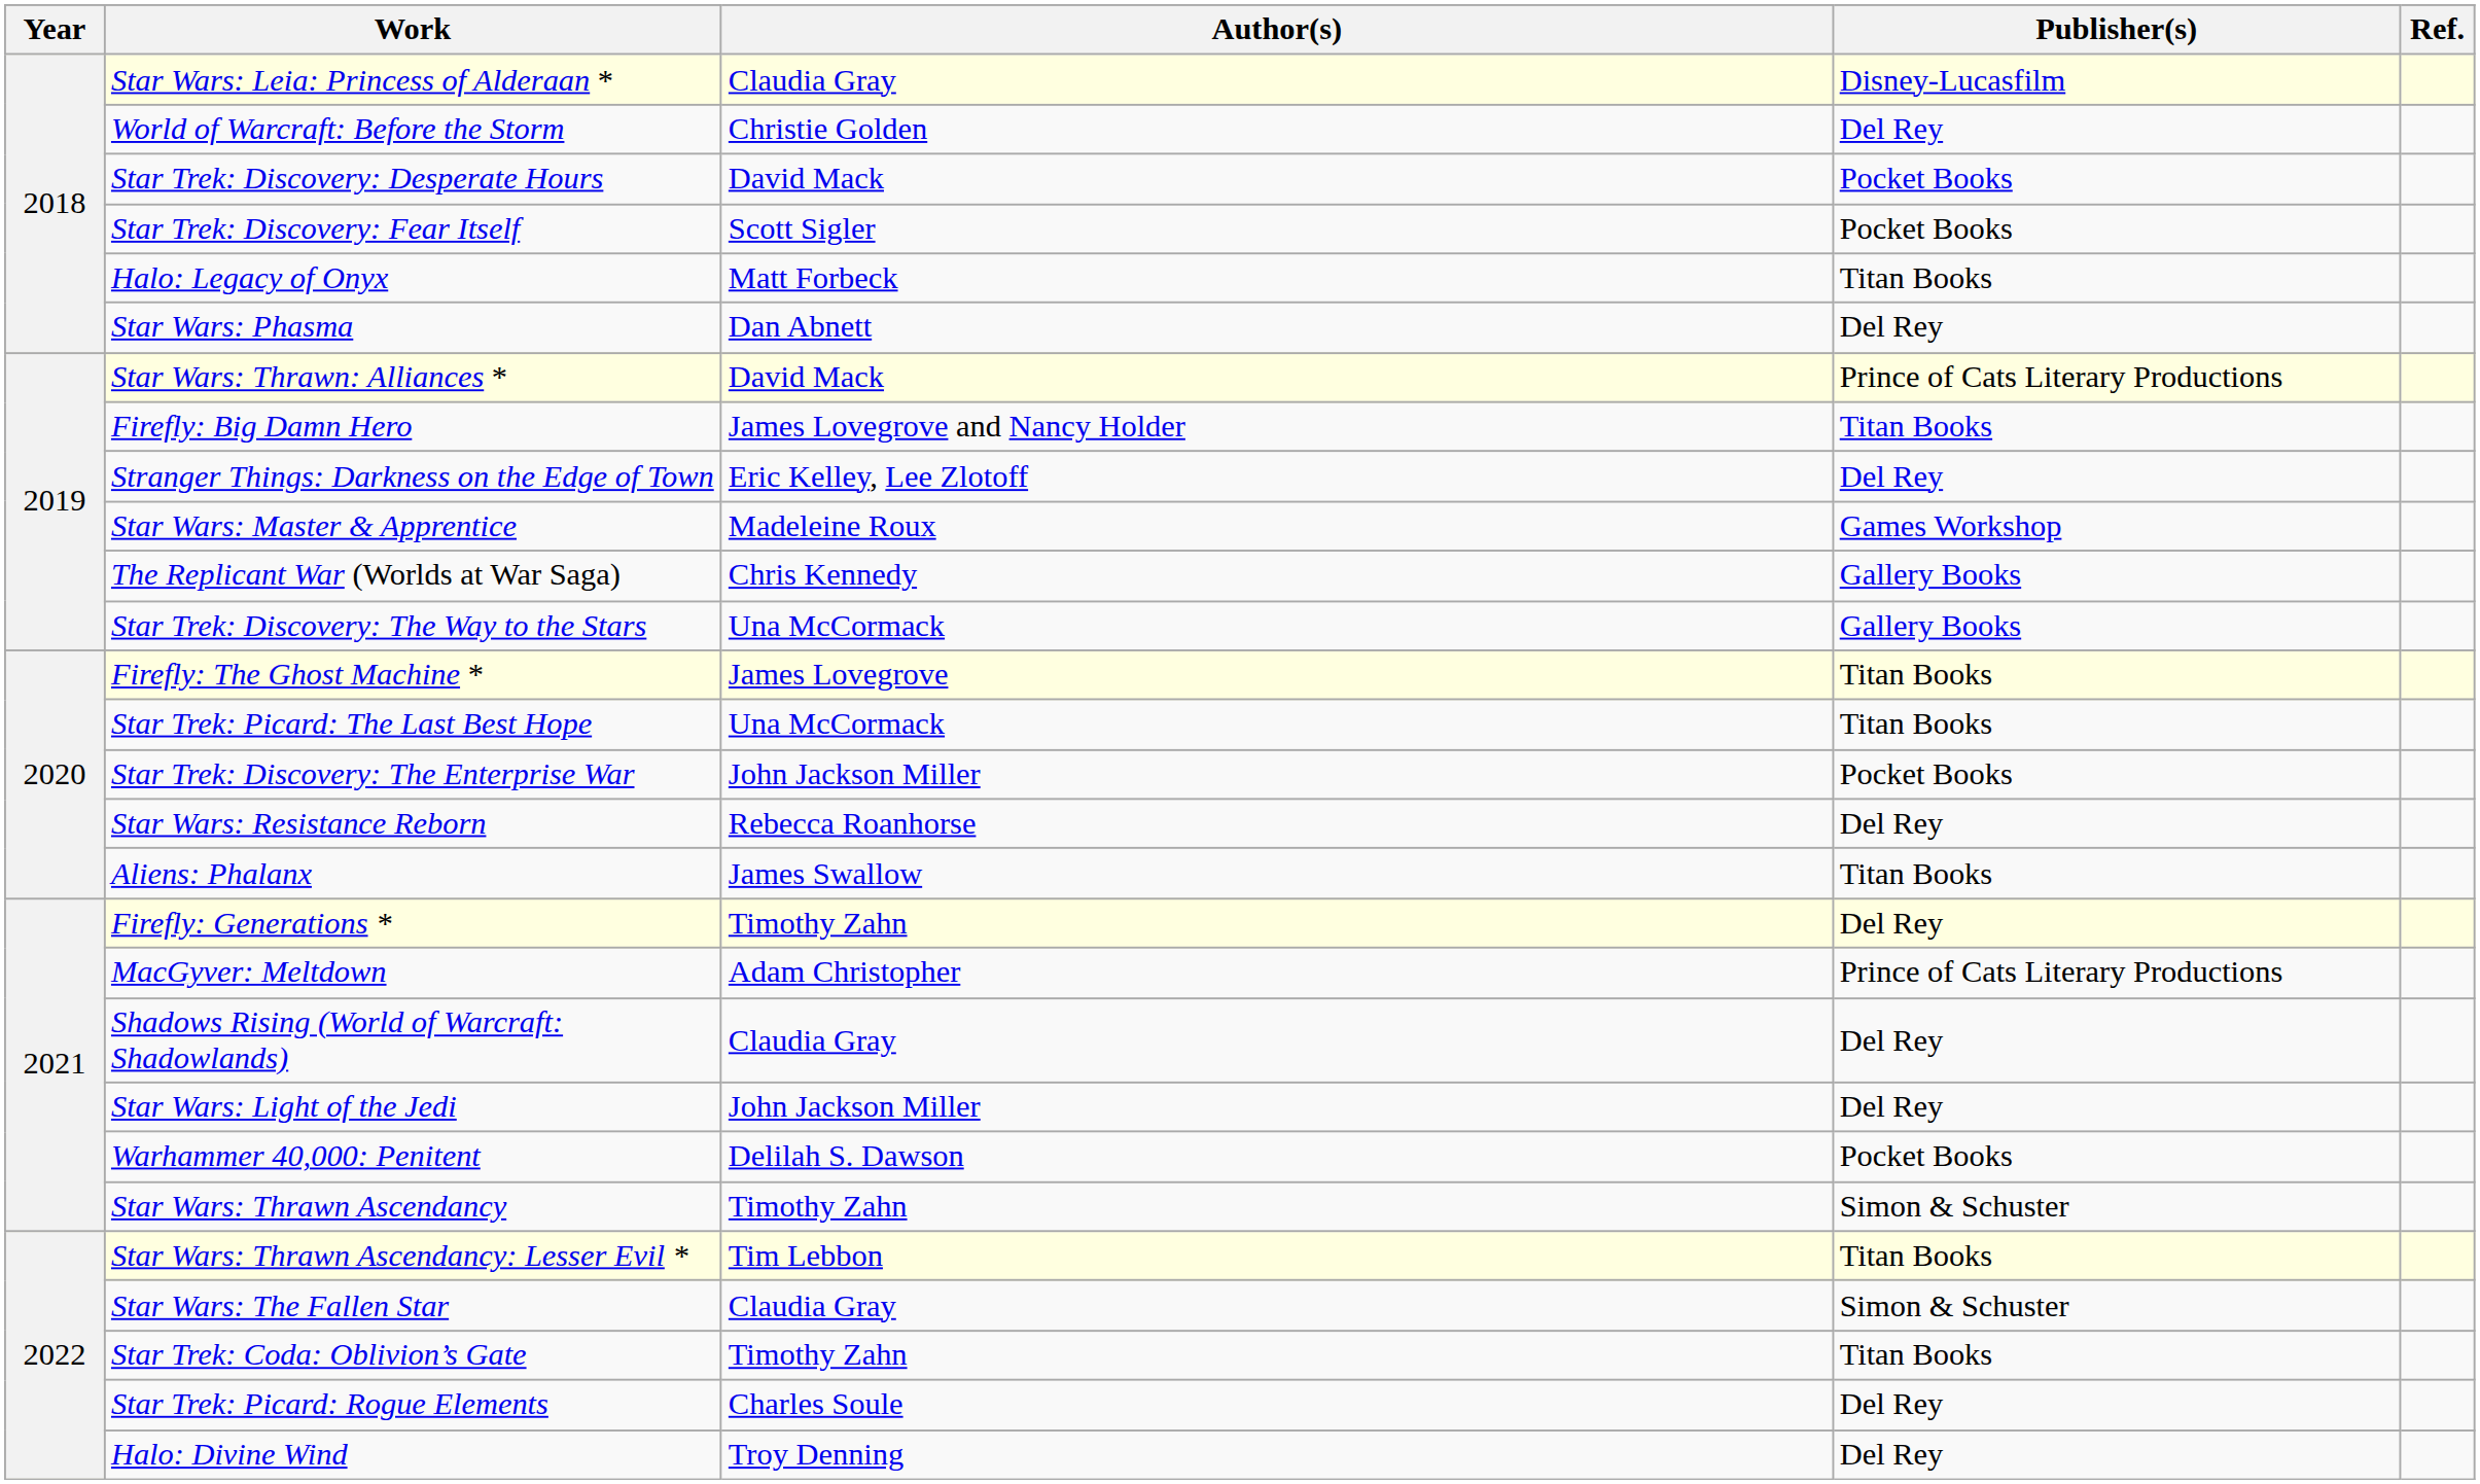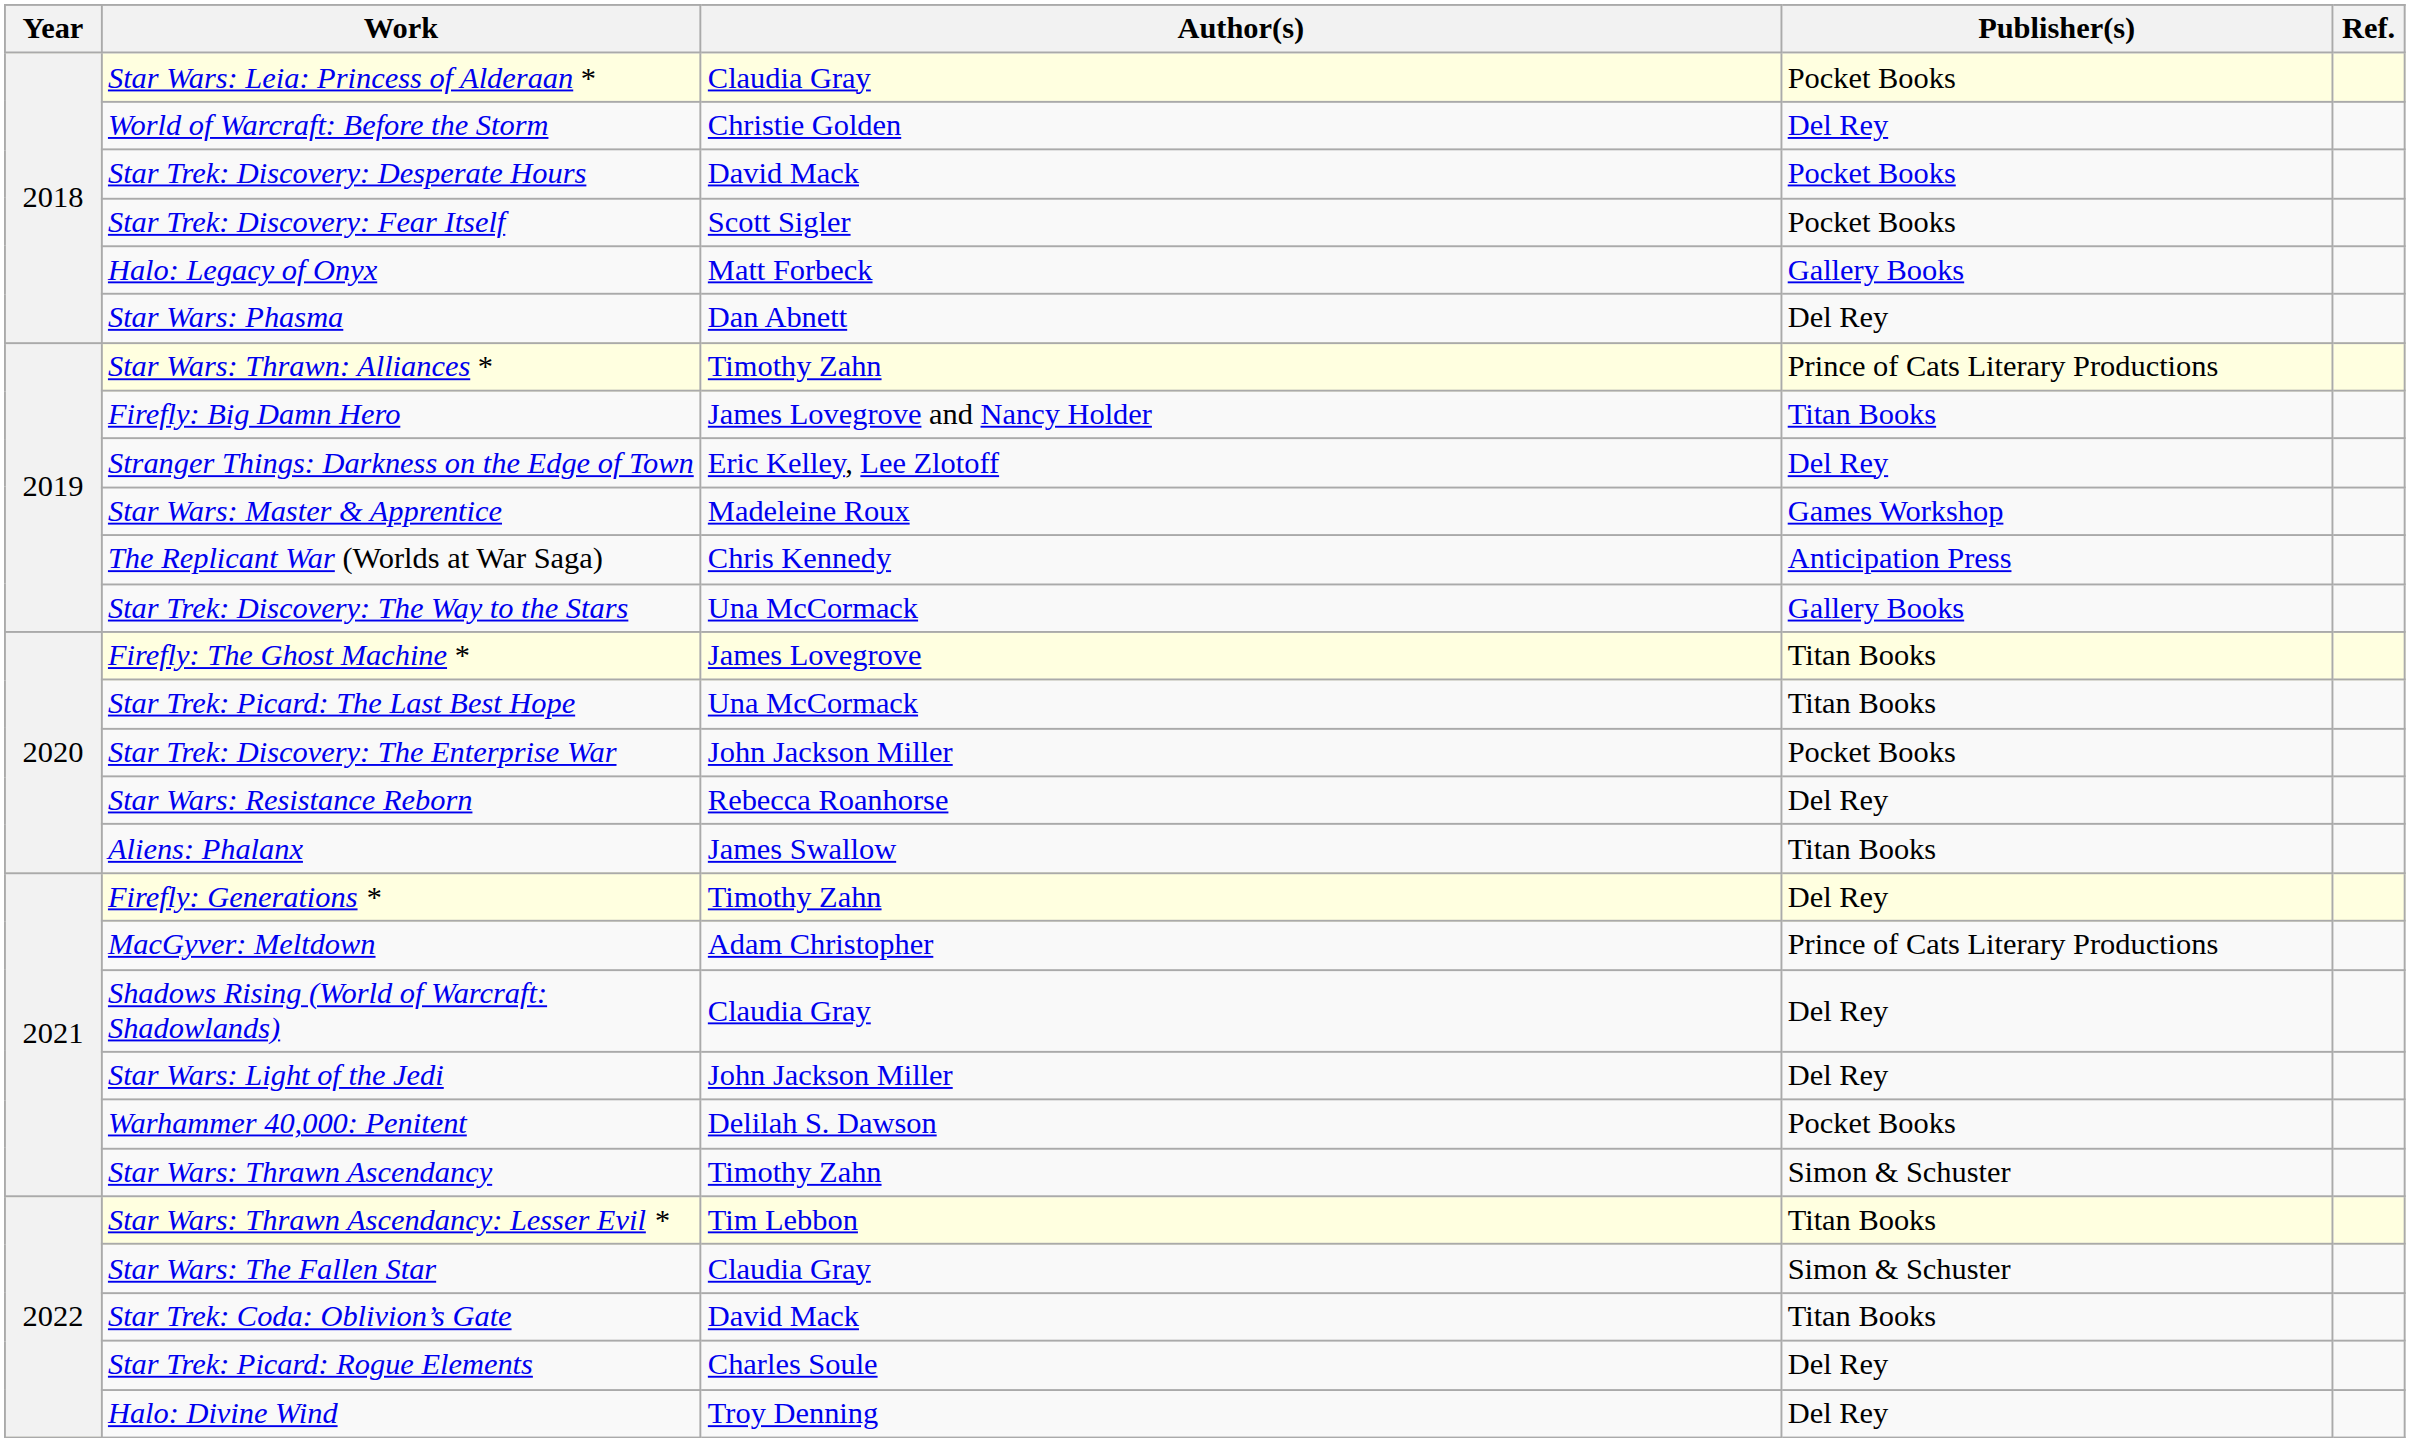Star Wars: Leia: Princess of Alderaan * | Publisher(s): Disney-Lucasfilm -> Pocket Books
Halo: Legacy of Onyx | Publisher(s): Titan Books -> Gallery Books
Star Wars: Thrawn: Alliances * | Author(s): David Mack -> Timothy Zahn
The Replicant War (Worlds at War Saga) | Publisher(s): Gallery Books -> Anticipation Press
Star Trek: Coda: Oblivion’s Gate | Author(s): Timothy Zahn -> David Mack
